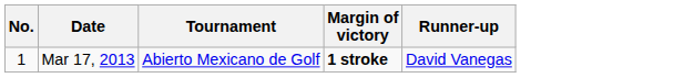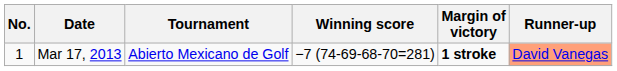+ column: Winning score | −7 (74-69-68-70=281)
Mar 17, 2013 | Runner-up: no background -> lightsalmon background
